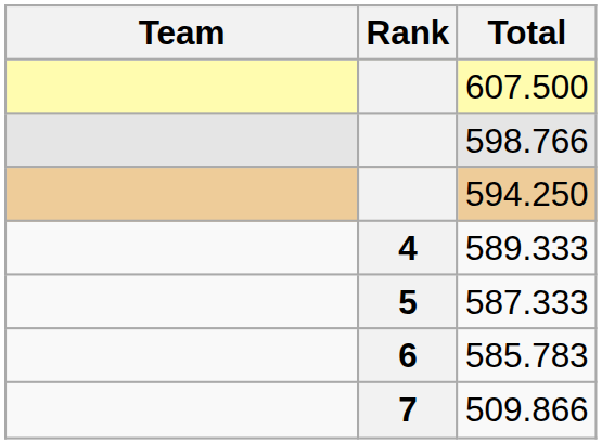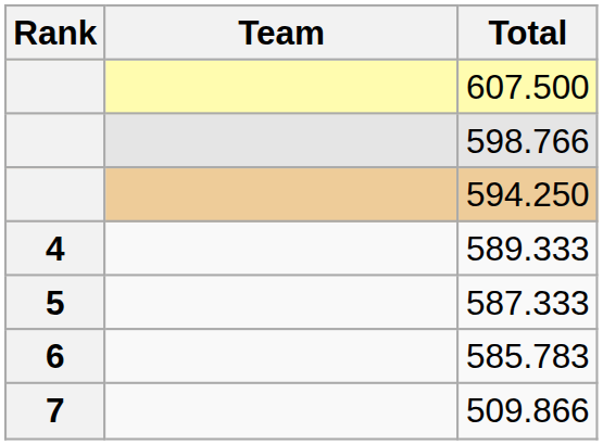columns swapped: Rank <-> Team
